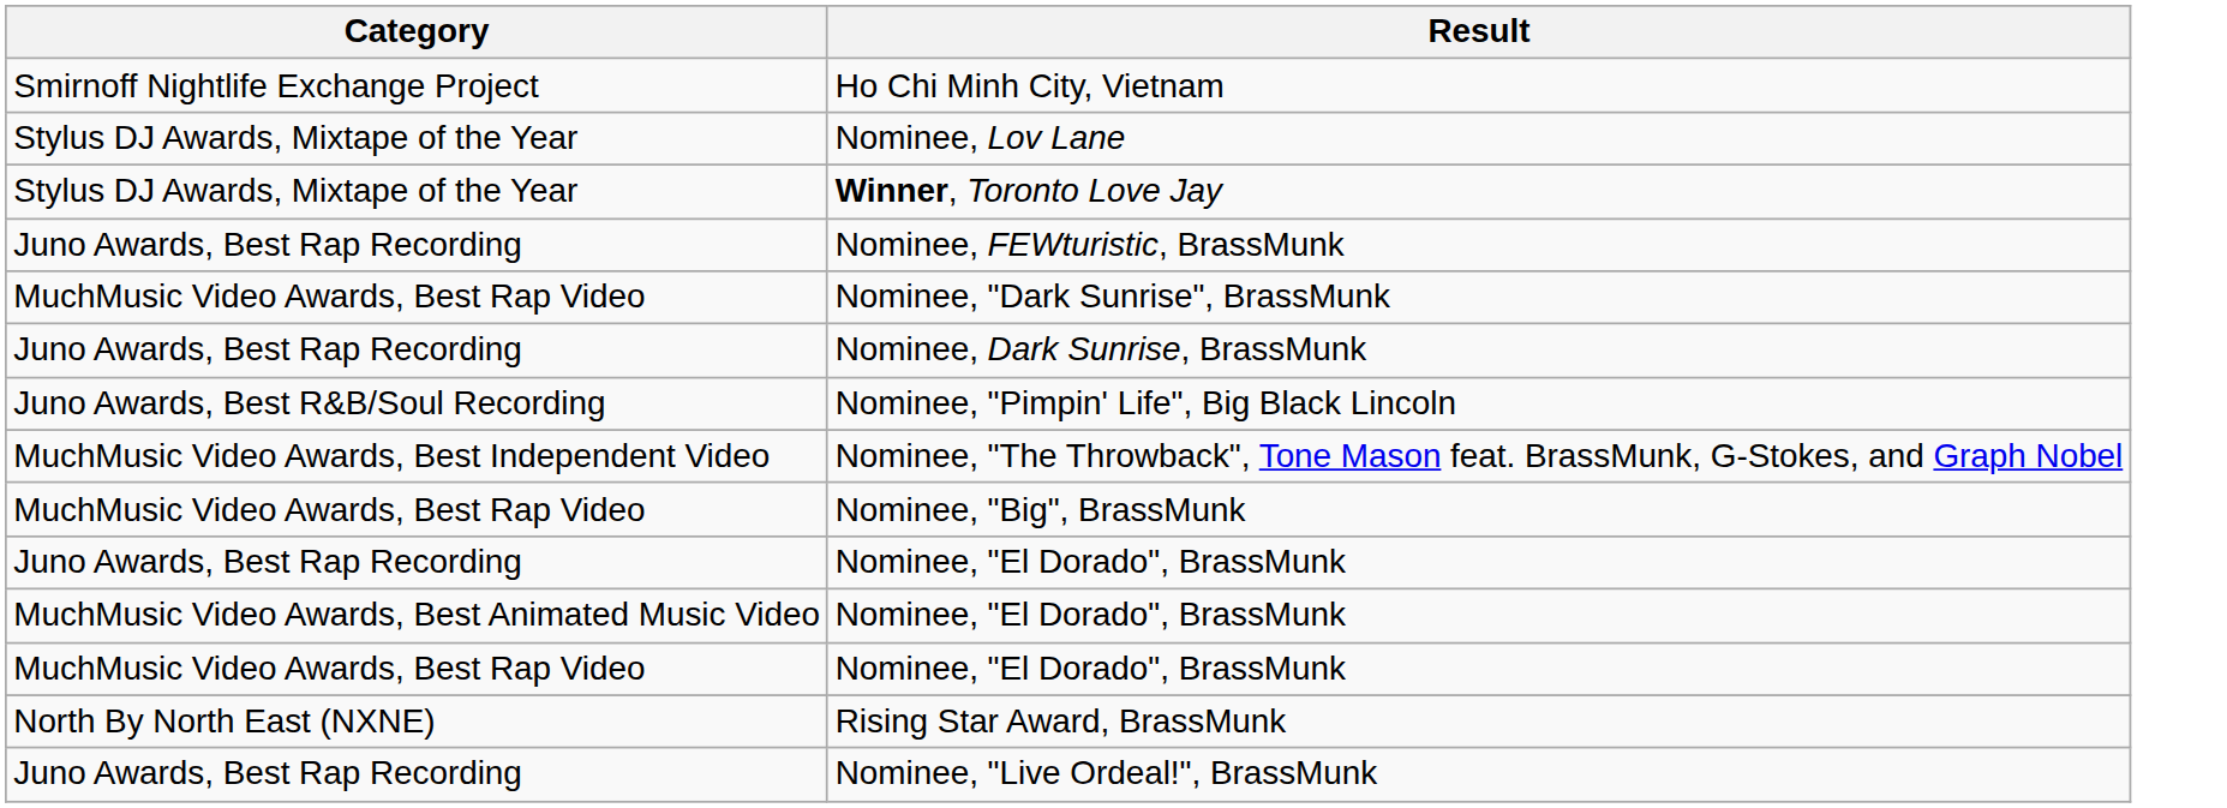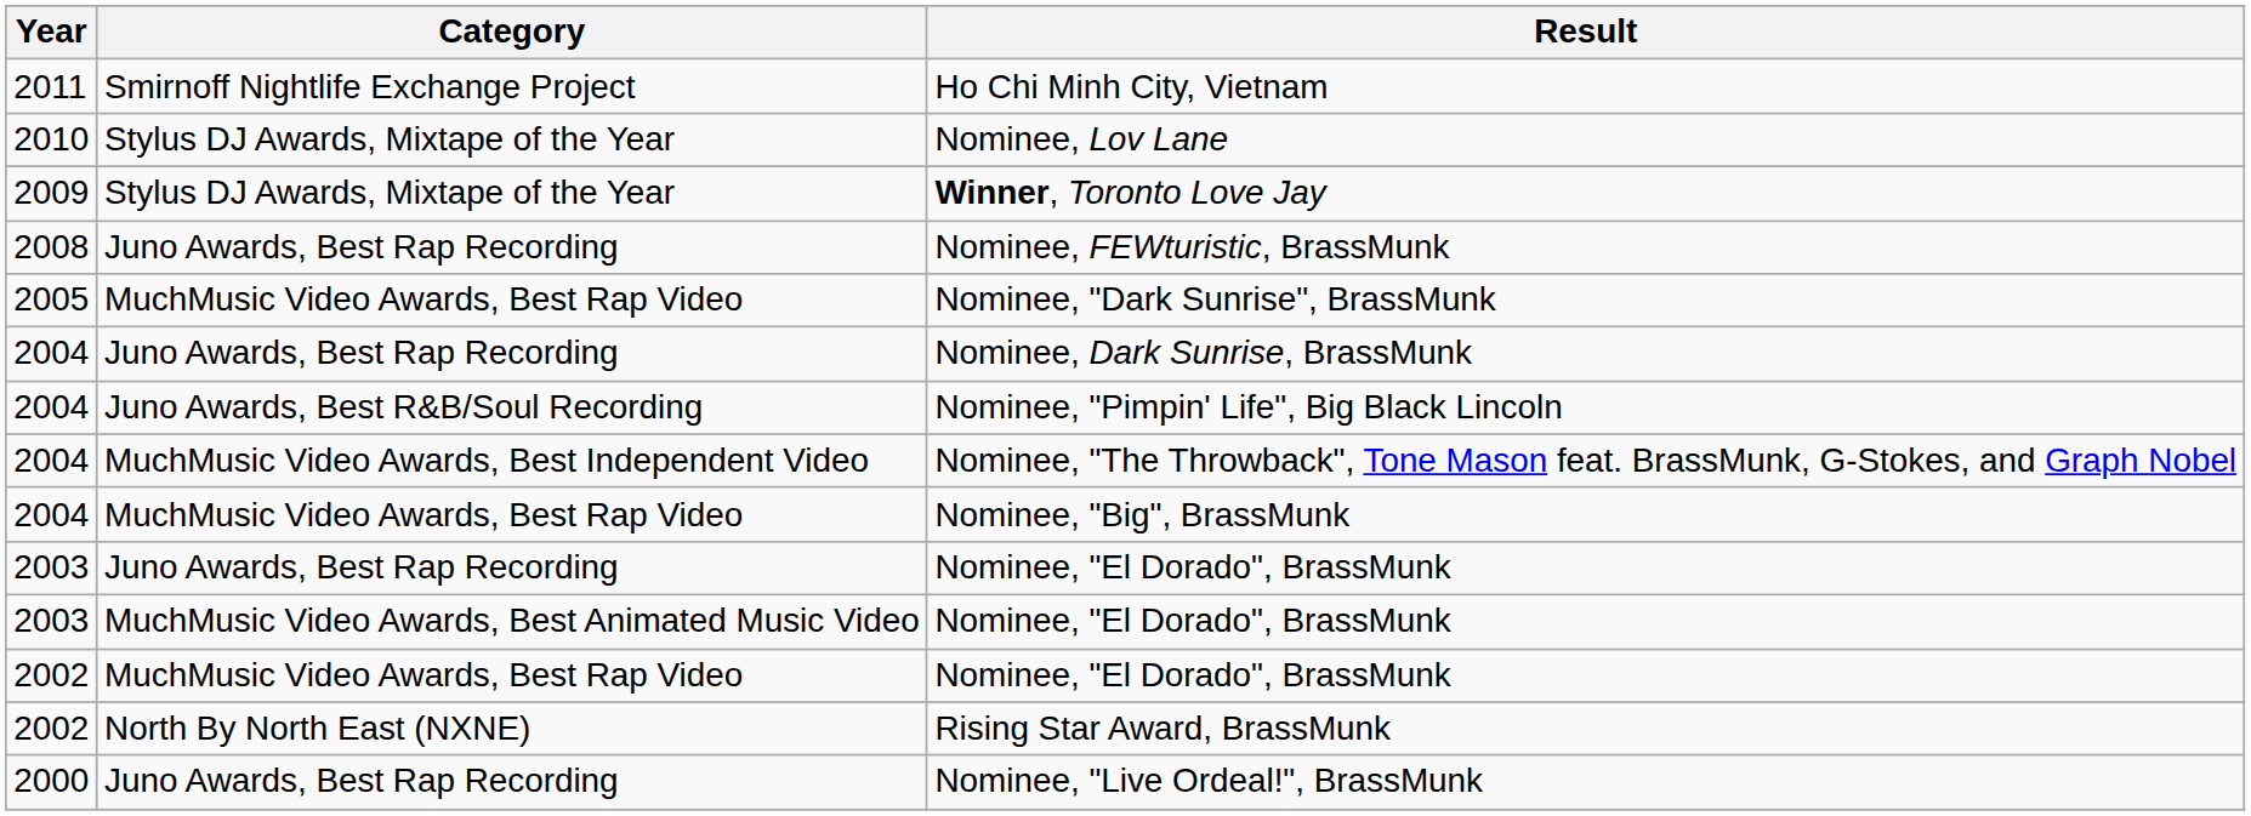+ column: Year | 2011 | 2010 | 2009 | 2008 | 2005 | 2004 | 2004 | 2004 | 2004 | 2003 | 2003 | 2002 | 2002 | 2000
